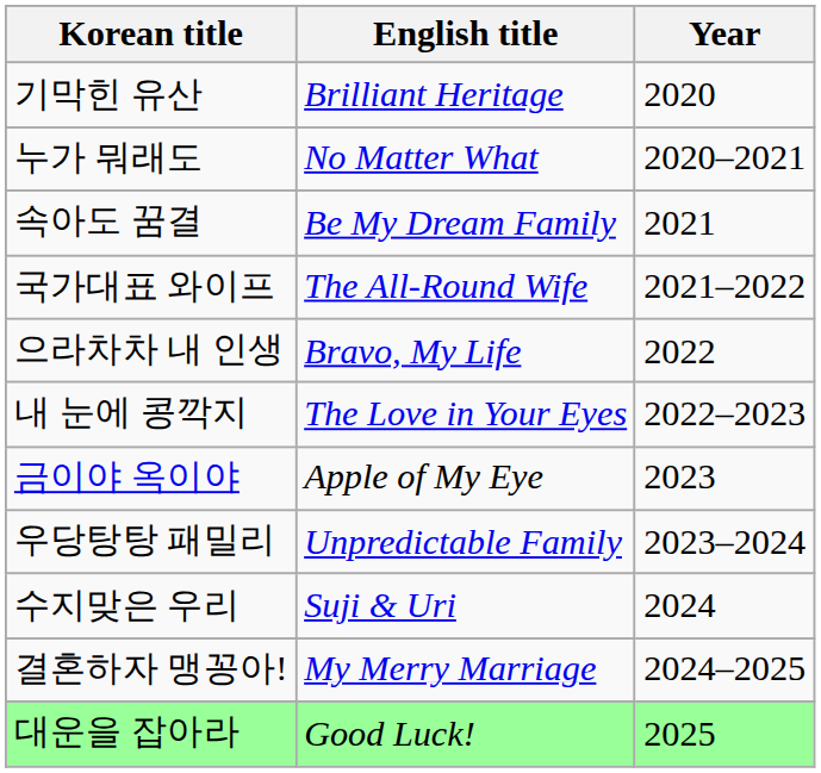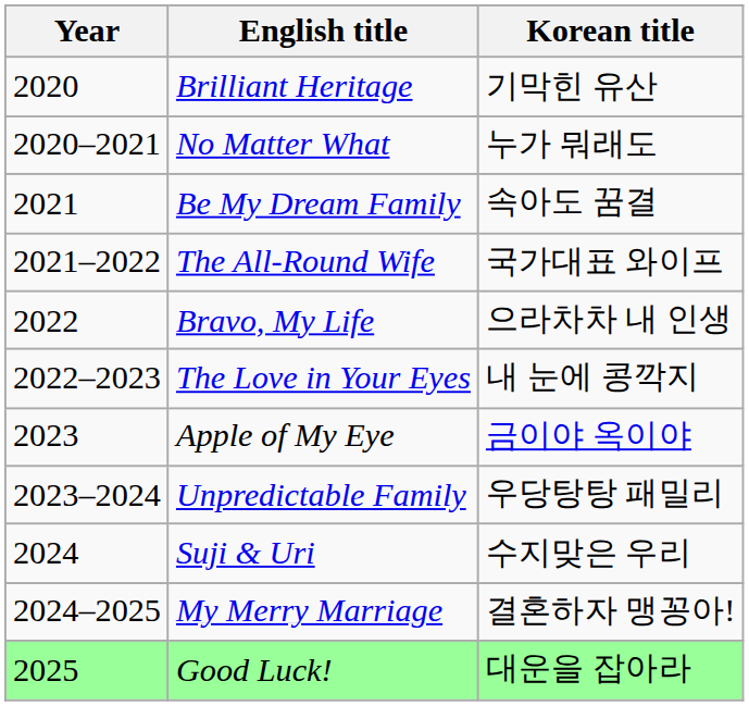columns swapped: Year <-> Korean title
